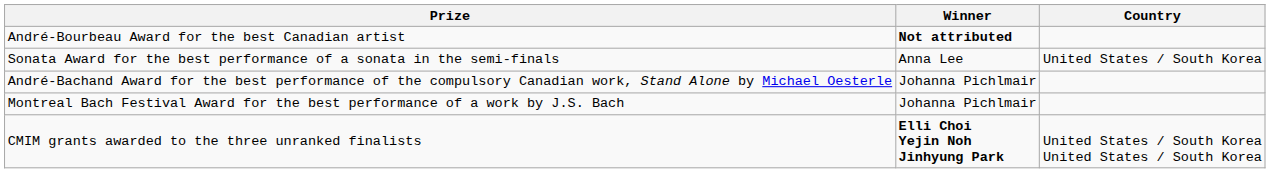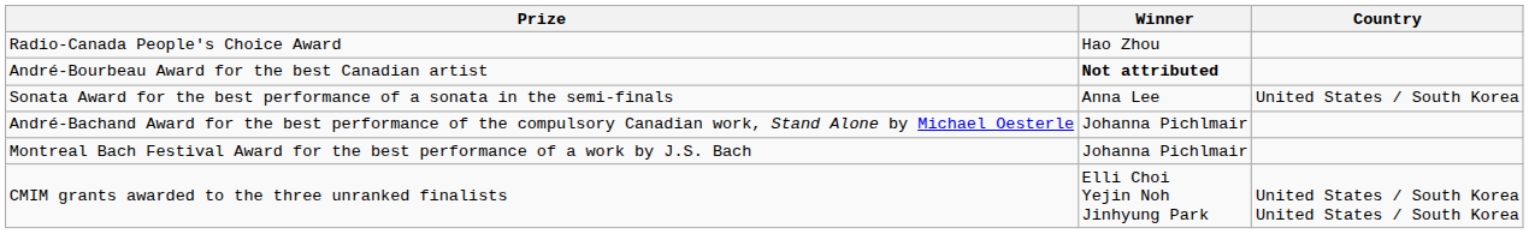+ row: Radio-Canada People's Choice Award | Hao Zhou
CMIM grants awarded to the three unranked finalists | Winner: bold -> normal
